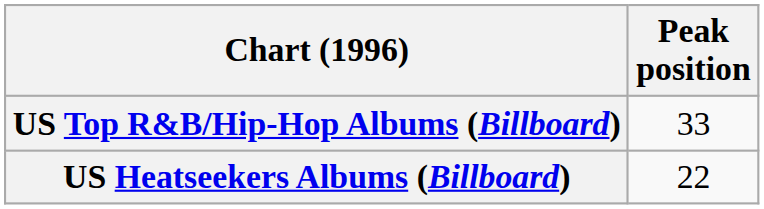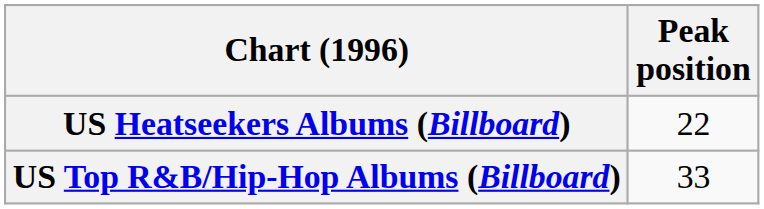rows swapped: US Top R&B/Hip-Hop Albums (Billboard) <-> US Heatseekers Albums (Billboard)
